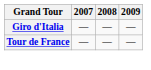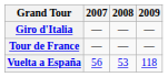+ row: Vuelta a España | 56 | 53 | 118
